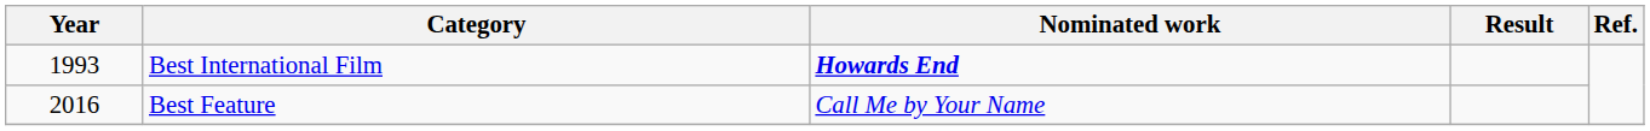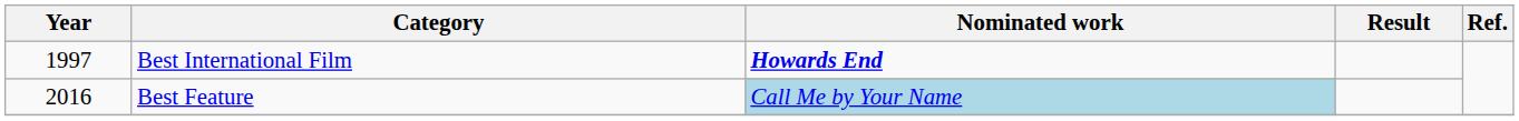Best International Film | Year: 1993 -> 1997
Best Feature | Nominated work: no background -> lightblue background
